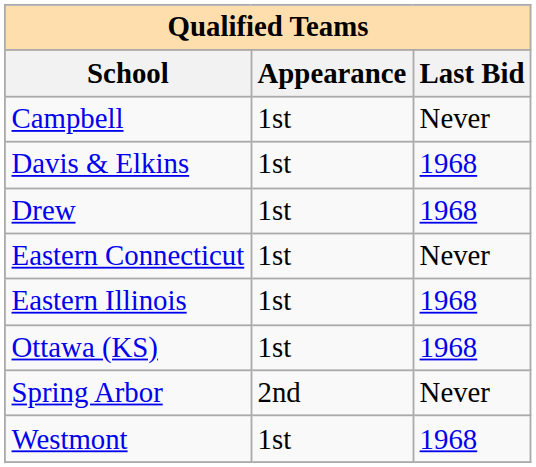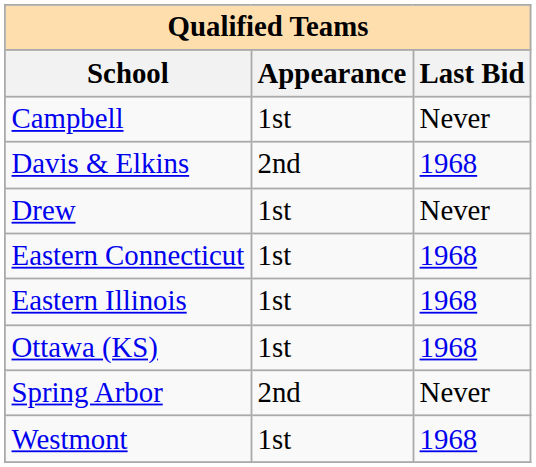Davis & Elkins | Appearance: 1st -> 2nd
Drew | Last Bid: 1968 -> Never
Eastern Connecticut | Last Bid: Never -> 1968
